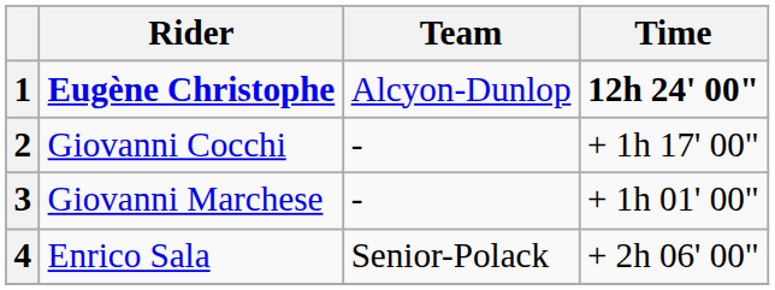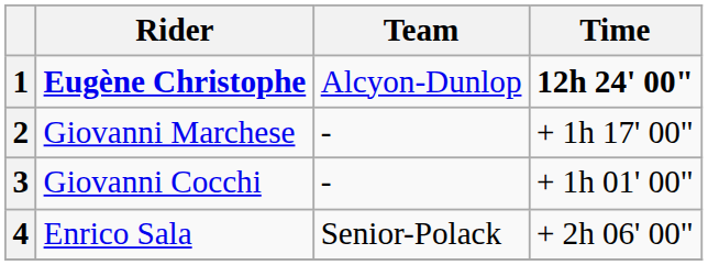2 | Rider: Giovanni Cocchi -> Giovanni Marchese
3 | Rider: Giovanni Marchese -> Giovanni Cocchi
